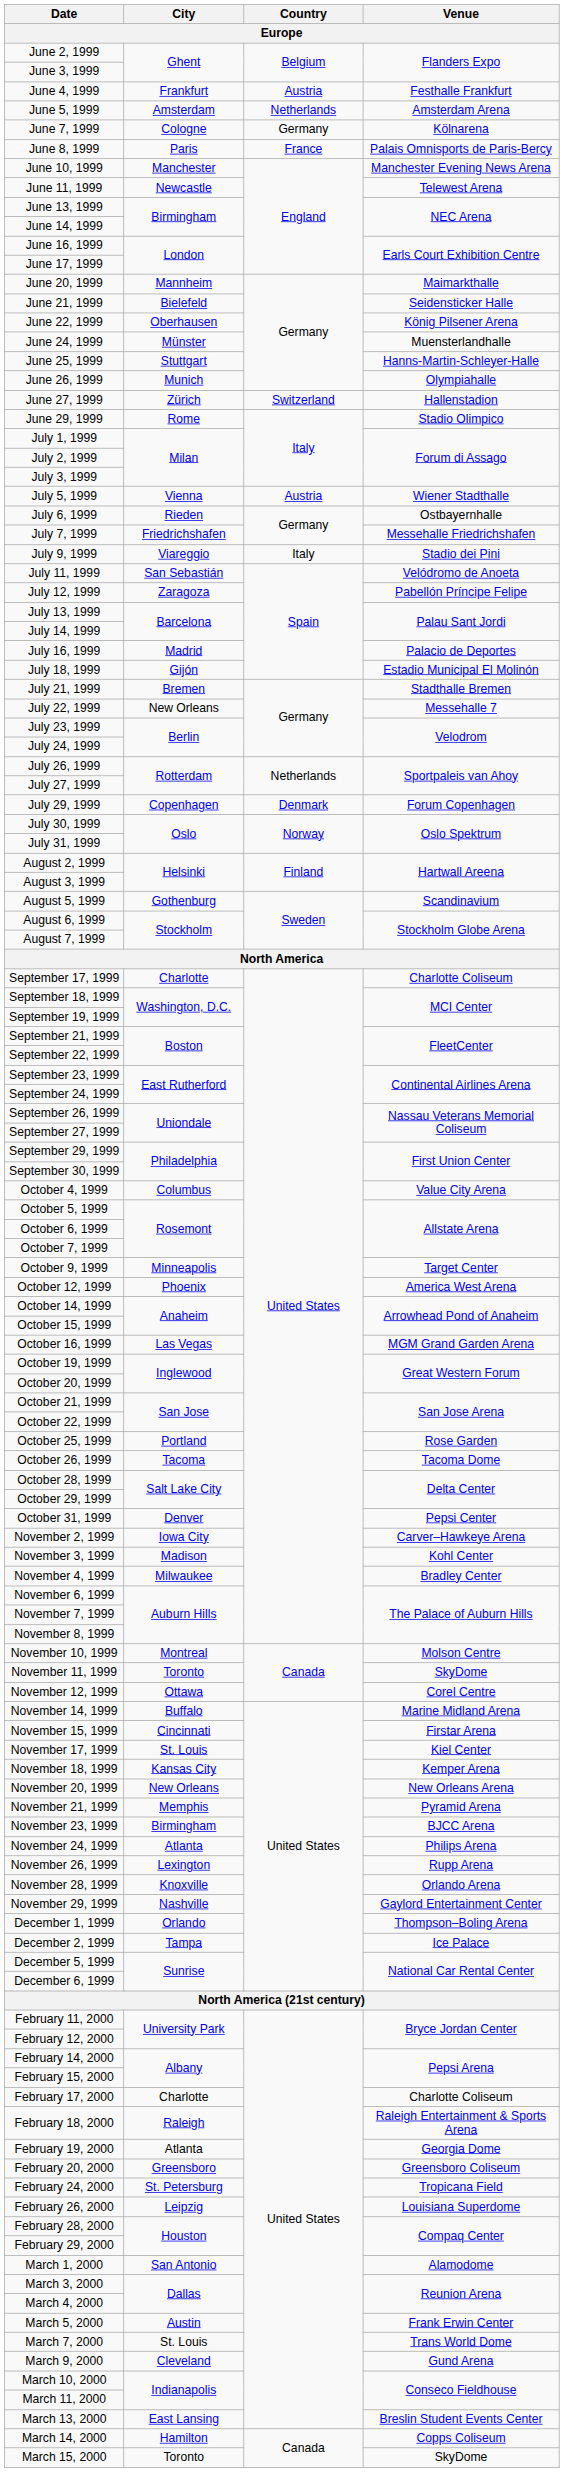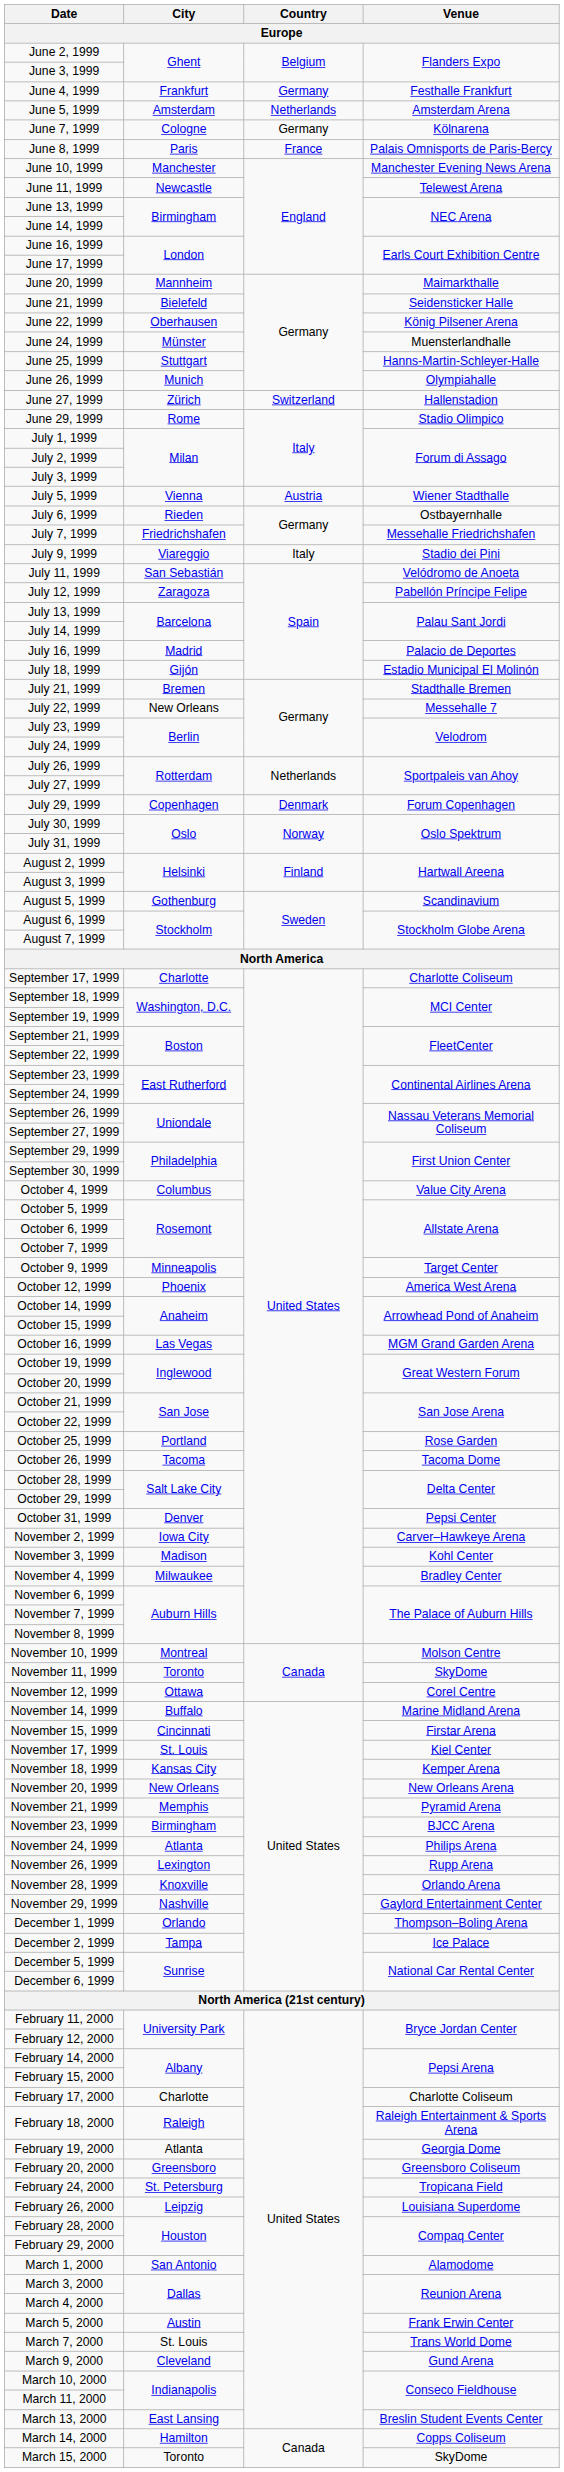June 4, 1999 | Country: Austria -> Germany
